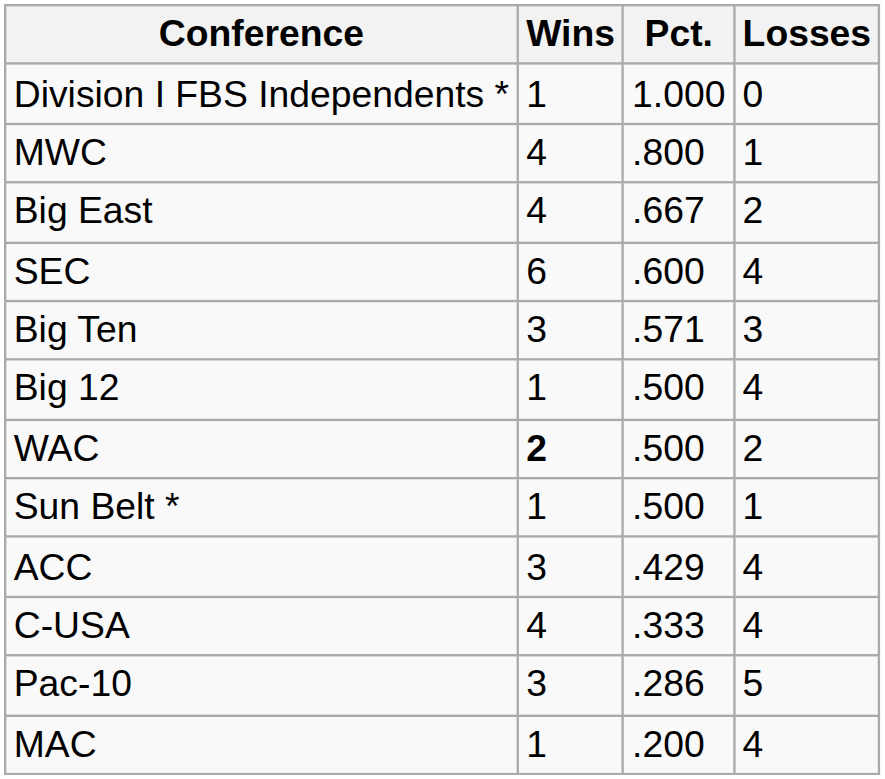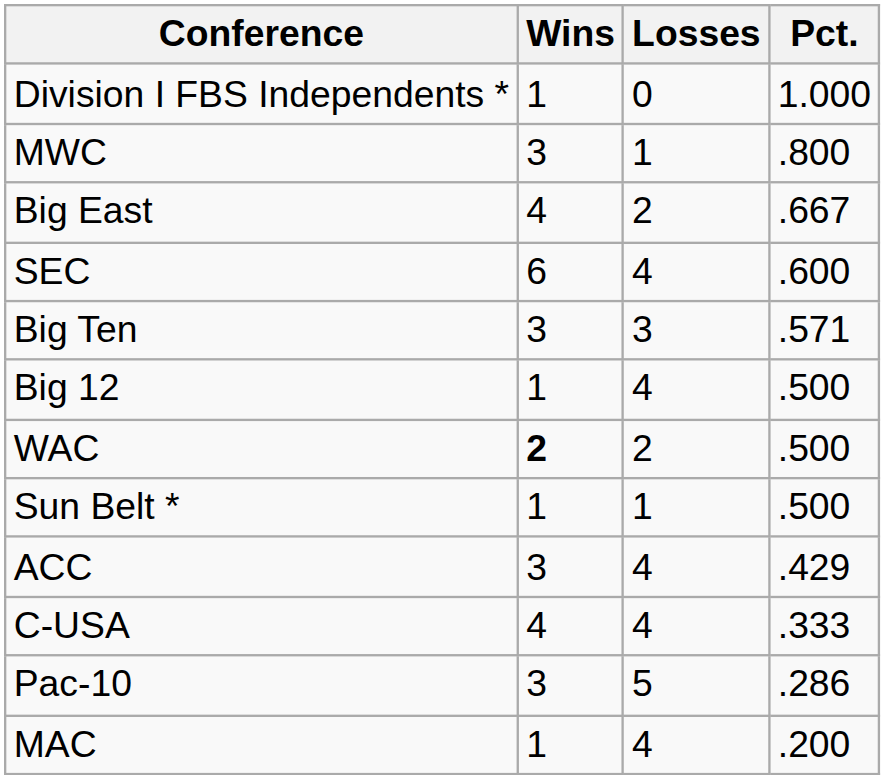columns swapped: Losses <-> Pct.
MWC | Wins: 4 -> 3
